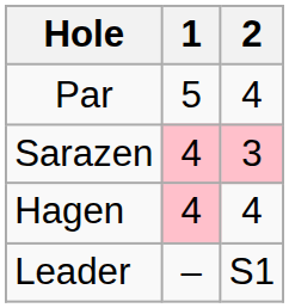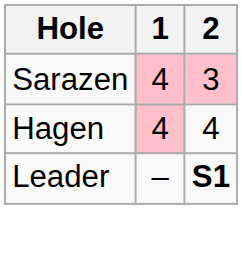- row: Par | 5 | 4
Leader | 2: normal -> bold
